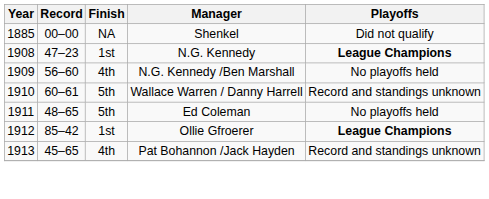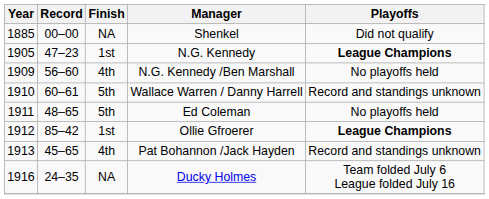N.G. Kennedy | Year: 1908 -> 1905
+ row: 1916 | 24–35 | NA | Ducky Holmes | Team folded July 6 League folded July 16
